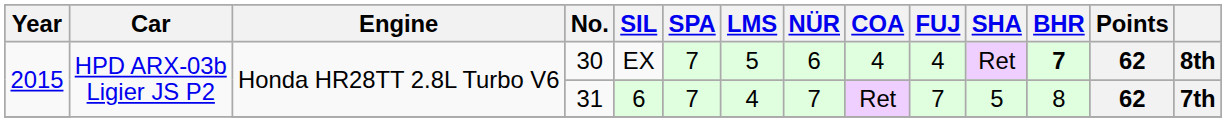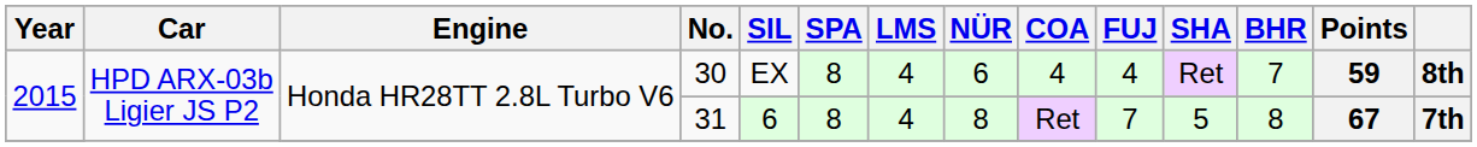30 | SPA: 7 -> 8
30 | LMS: 5 -> 4
30 | BHR: bold -> normal
30 | Points: 62 -> 59
31 | SPA: 7 -> 8
31 | NÜR: 7 -> 8
31 | Points: 62 -> 67
